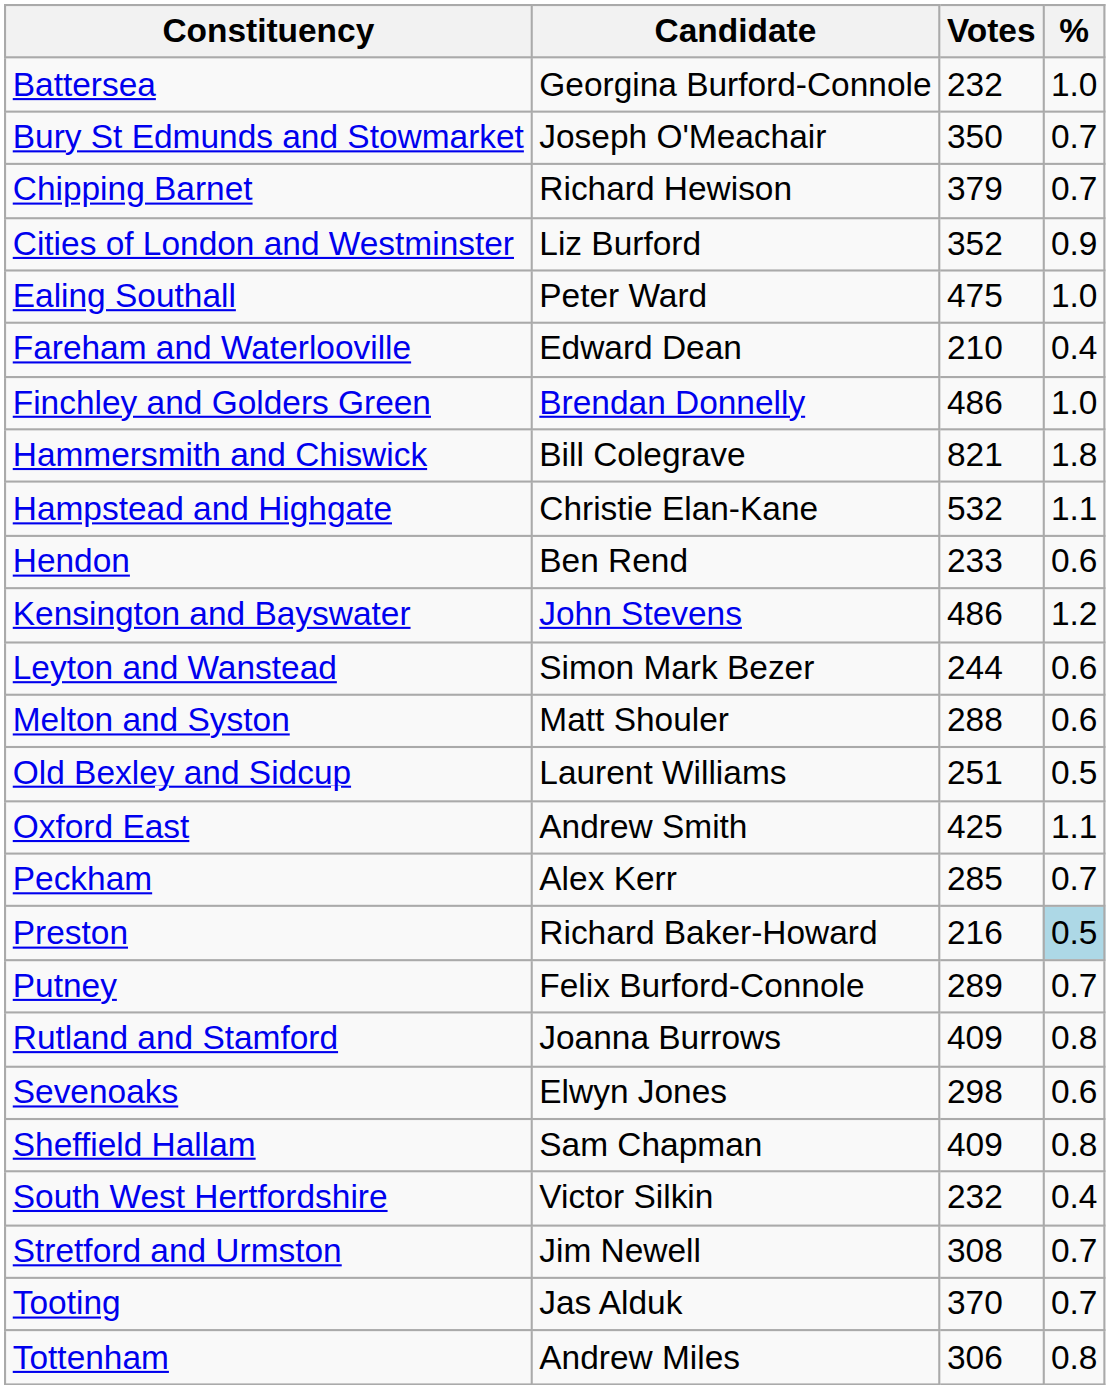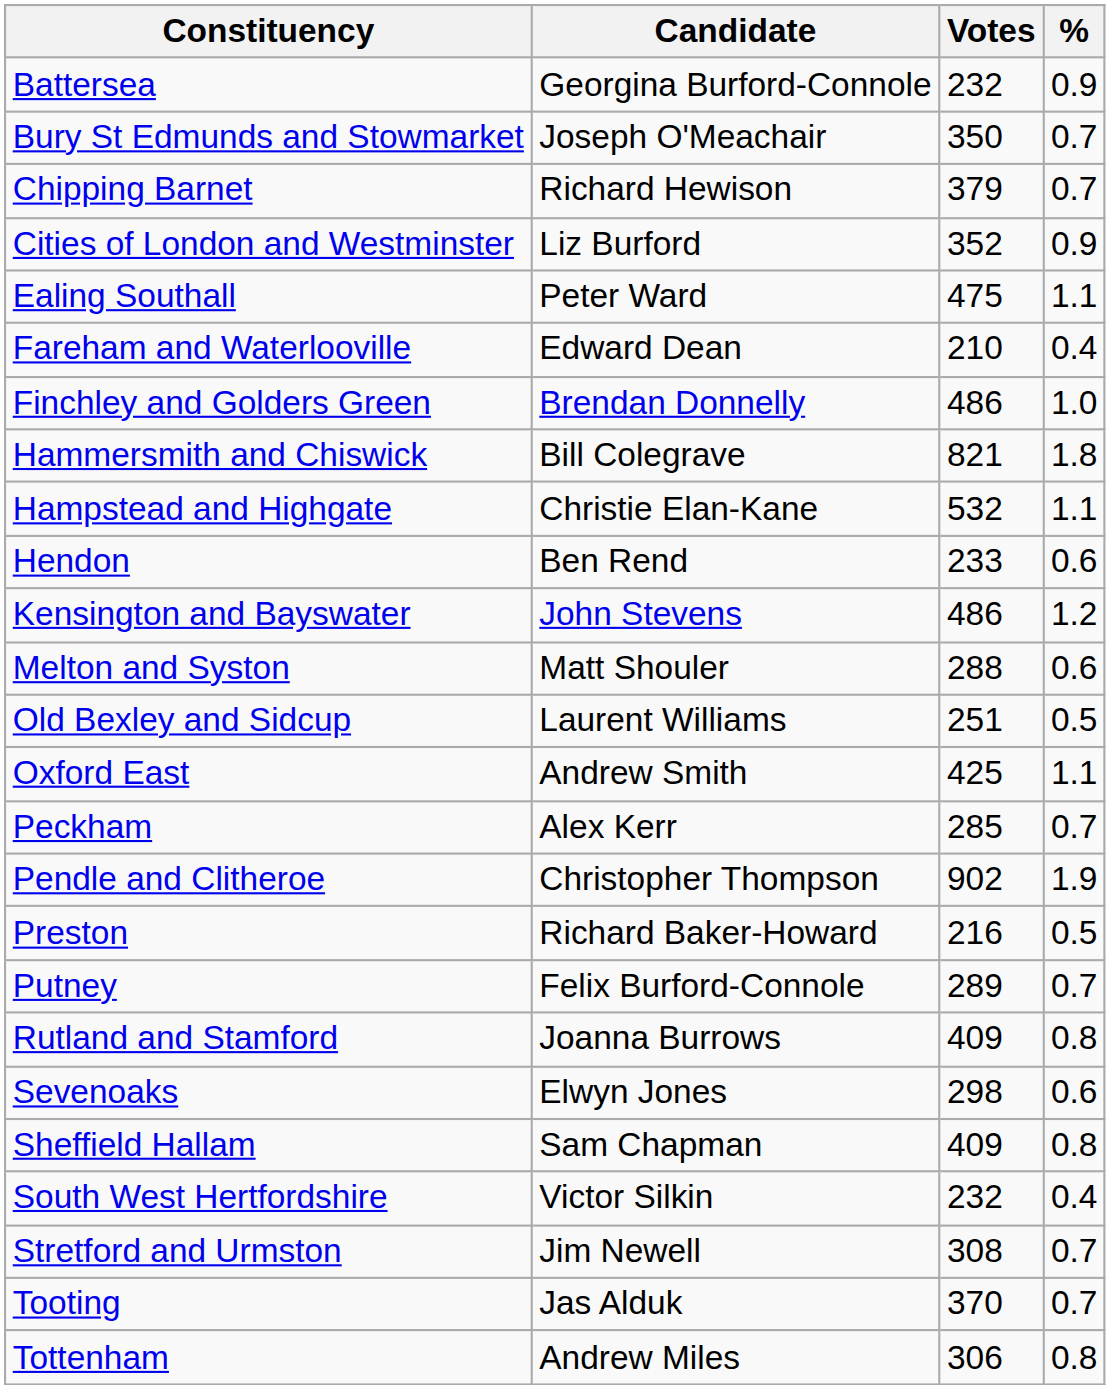Battersea | %: 1.0 -> 0.9
Ealing Southall | %: 1.0 -> 1.1
- row: Leyton and Wanstead | Simon Mark Bezer | 244 | 0.6
+ row: Pendle and Clitheroe | Christopher Thompson | 902 | 1.9
Preston | %: lightblue background -> no background
